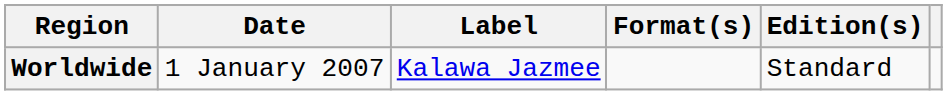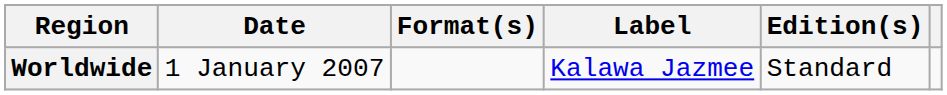columns swapped: Format(s) <-> Label
